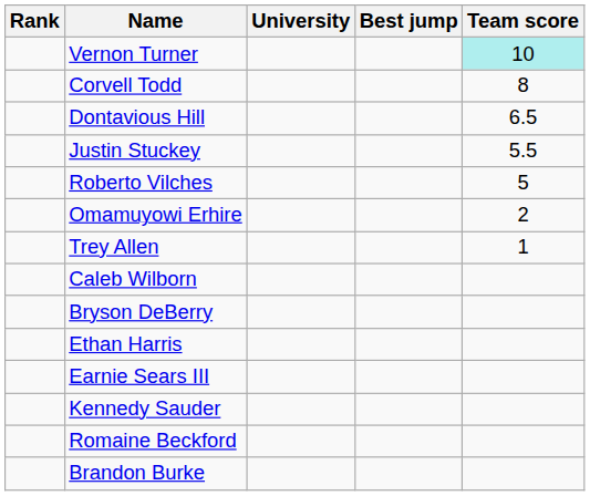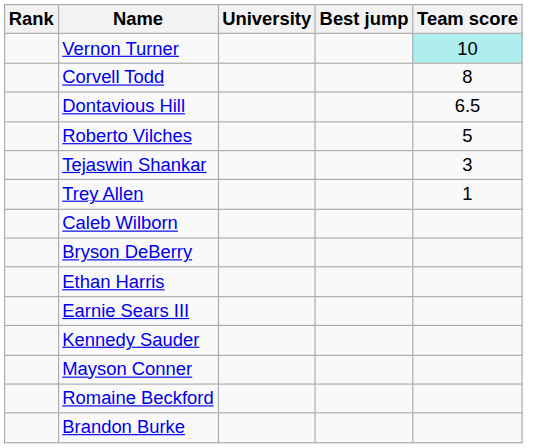- row: Justin Stuckey | 5.5
+ row: Tejaswin Shankar | 3
- row: Omamuyowi Erhire | 2
+ row: Mayson Conner
